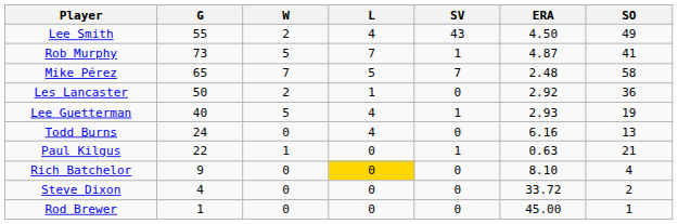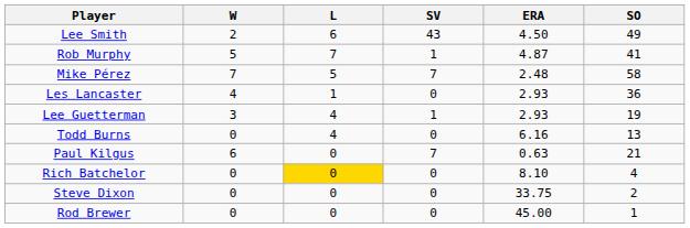- column: G | 55 | 73 | 65 | 50 | 40 | 24 | 22 | 9 | 4 | 1
Lee Smith | L: 4 -> 6
Les Lancaster | W: 2 -> 4
Les Lancaster | ERA: 2.92 -> 2.93
Lee Guetterman | W: 5 -> 3
Paul Kilgus | W: 1 -> 6
Paul Kilgus | SV: 1 -> 7
Steve Dixon | ERA: 33.72 -> 33.75
